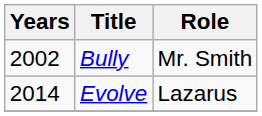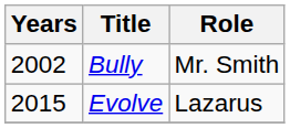Evolve | Years: 2014 -> 2015
